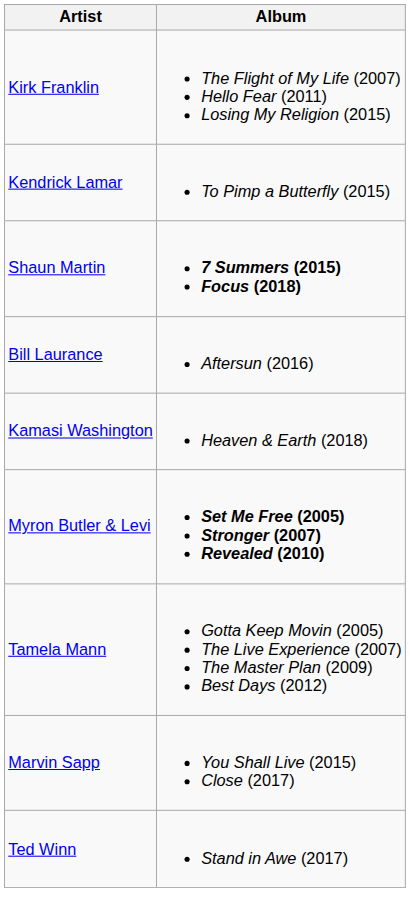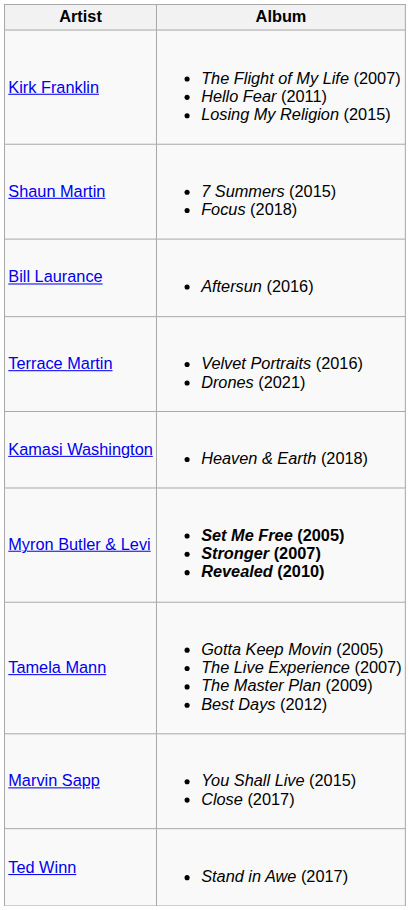- row: Kendrick Lamar | To Pimp a Butterfly (2015)
Shaun Martin | Album: bold -> normal
+ row: Terrace Martin | Velvet Portraits (2016) Drones (2021)
